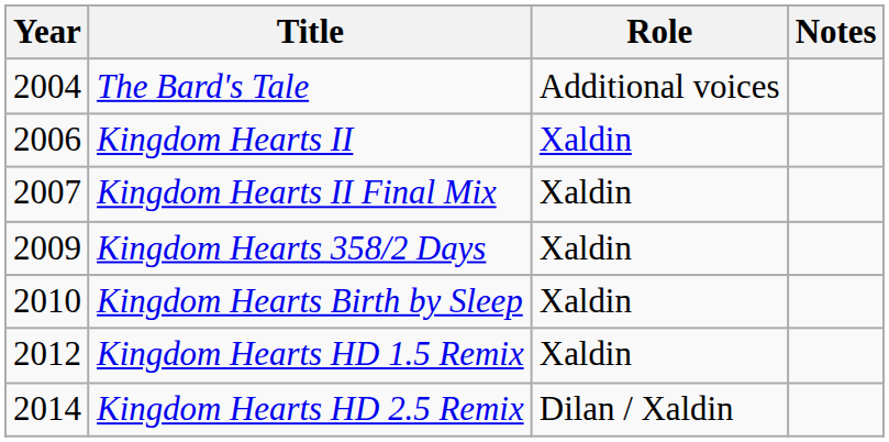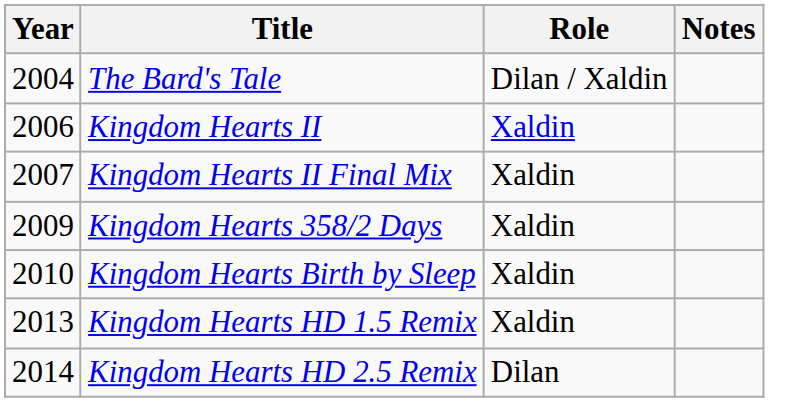The Bard's Tale | Role: Additional voices -> Dilan / Xaldin
Kingdom Hearts HD 1.5 Remix | Year: 2012 -> 2013
Kingdom Hearts HD 2.5 Remix | Role: Dilan / Xaldin -> Dilan
